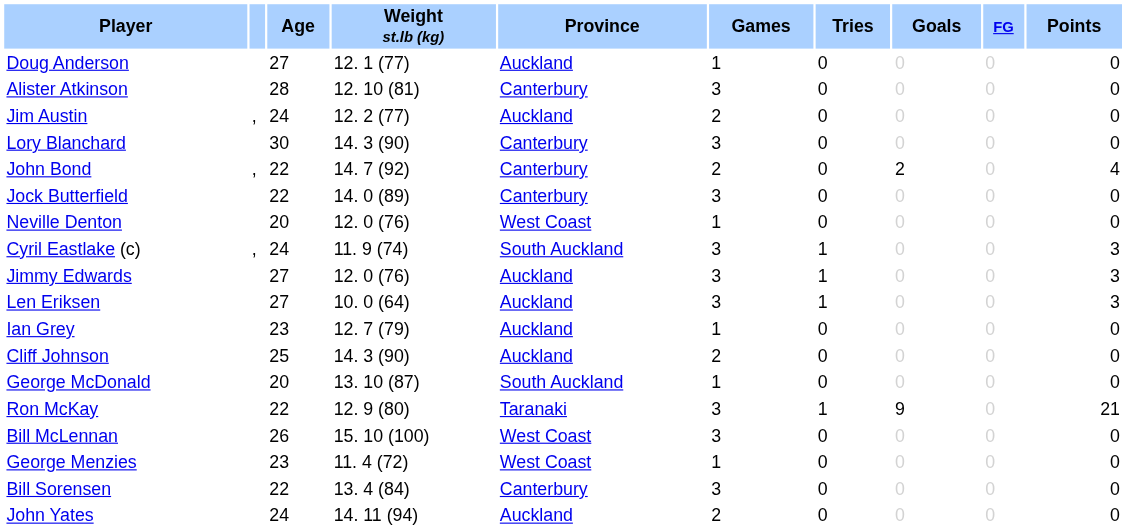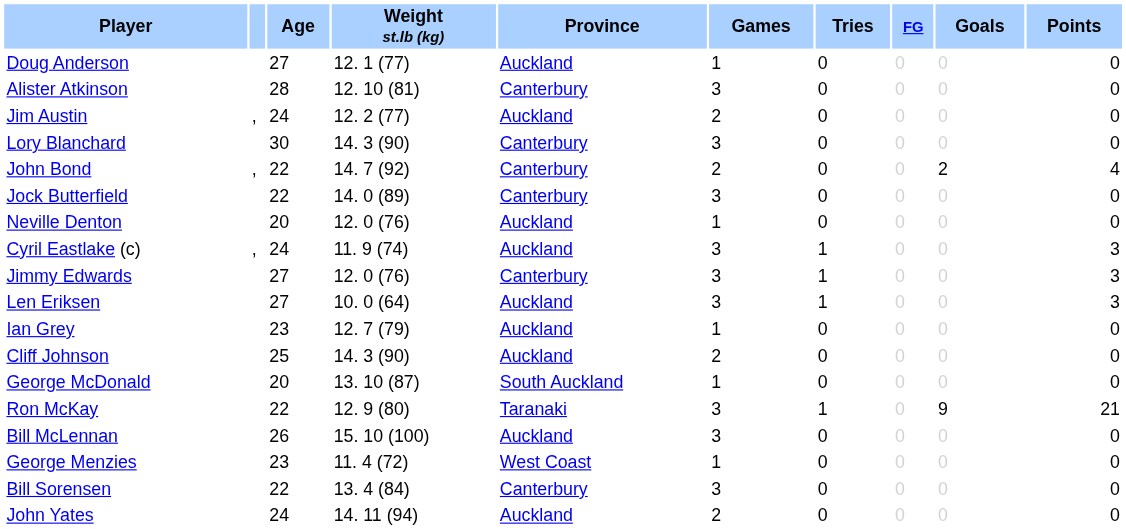columns swapped: Goals <-> FG
Neville Denton | Province: West Coast -> Auckland
Cyril Eastlake (c) | Province: South Auckland -> Auckland
Jimmy Edwards | Province: Auckland -> Canterbury
Bill McLennan | Province: West Coast -> Auckland
